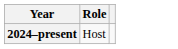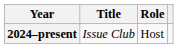+ column: Title | Issue Club
